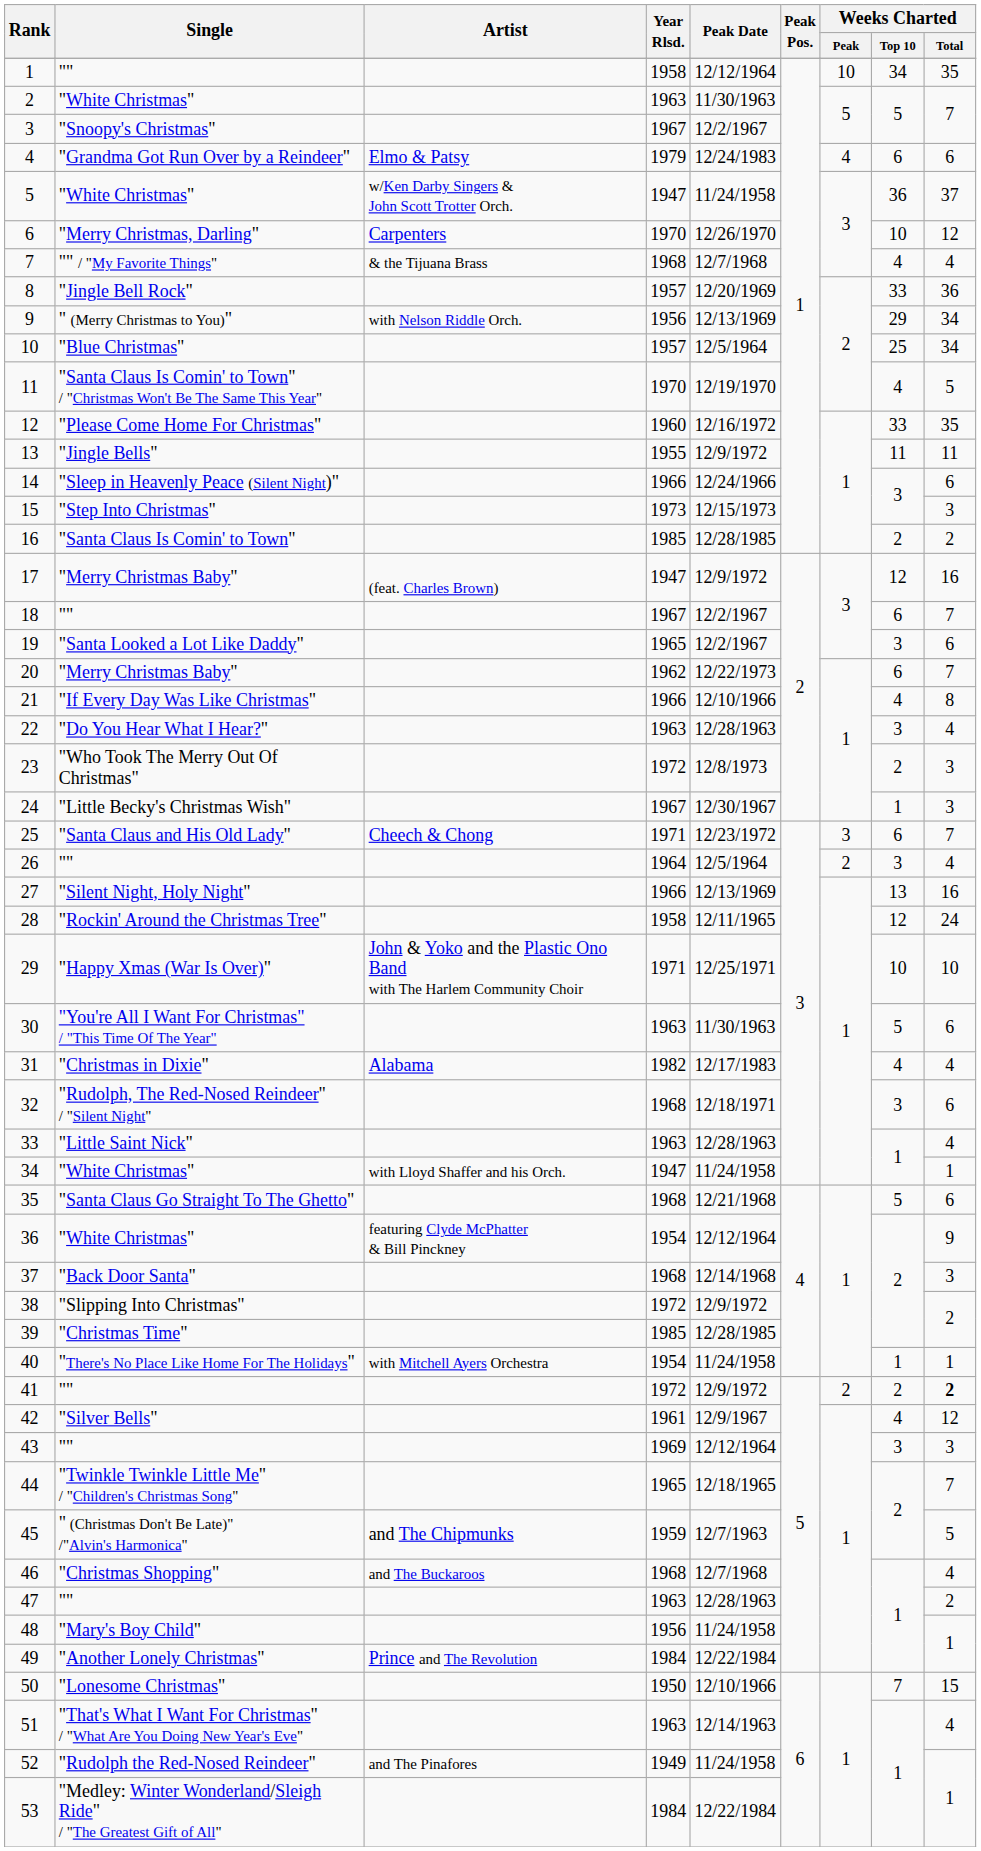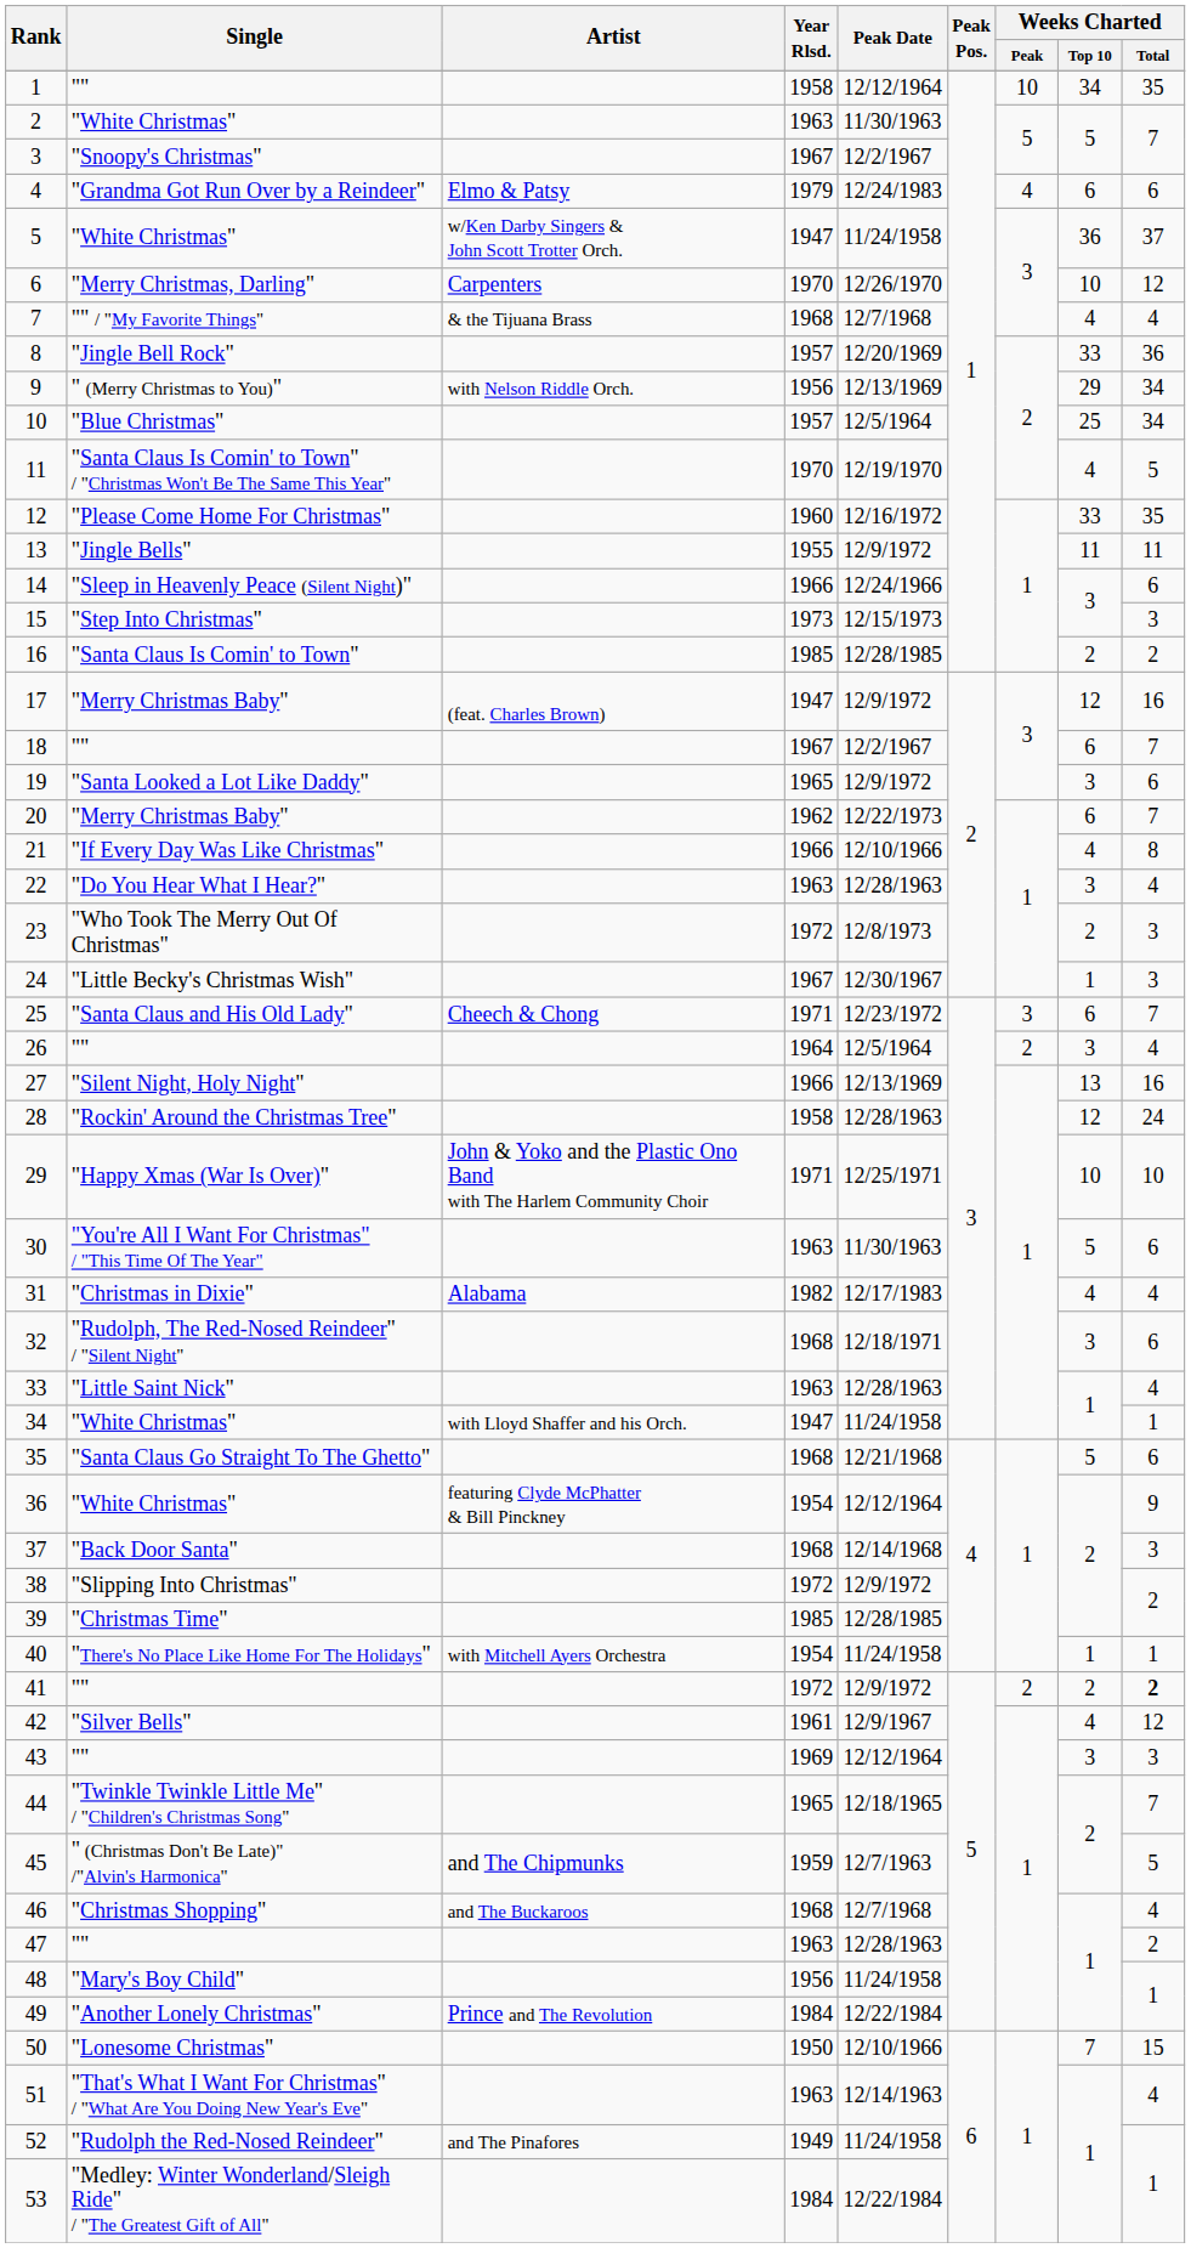19 | Peak Date: 12/2/1967 -> 12/9/1972
28 | Peak Date: 12/11/1965 -> 12/28/1963
